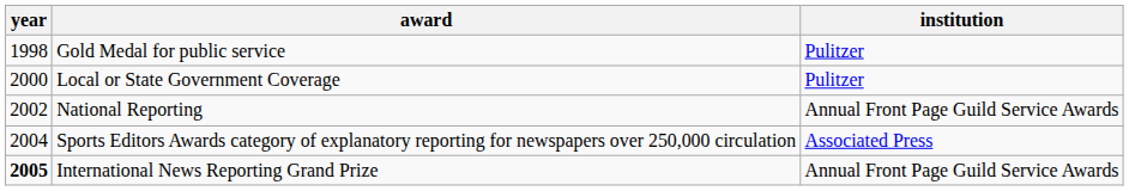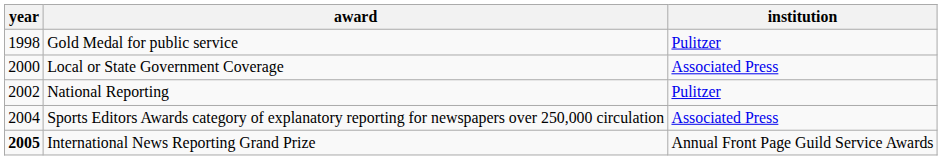Local or State Government Coverage | institution: Pulitzer -> Associated Press
National Reporting | institution: Annual Front Page Guild Service Awards -> Pulitzer
